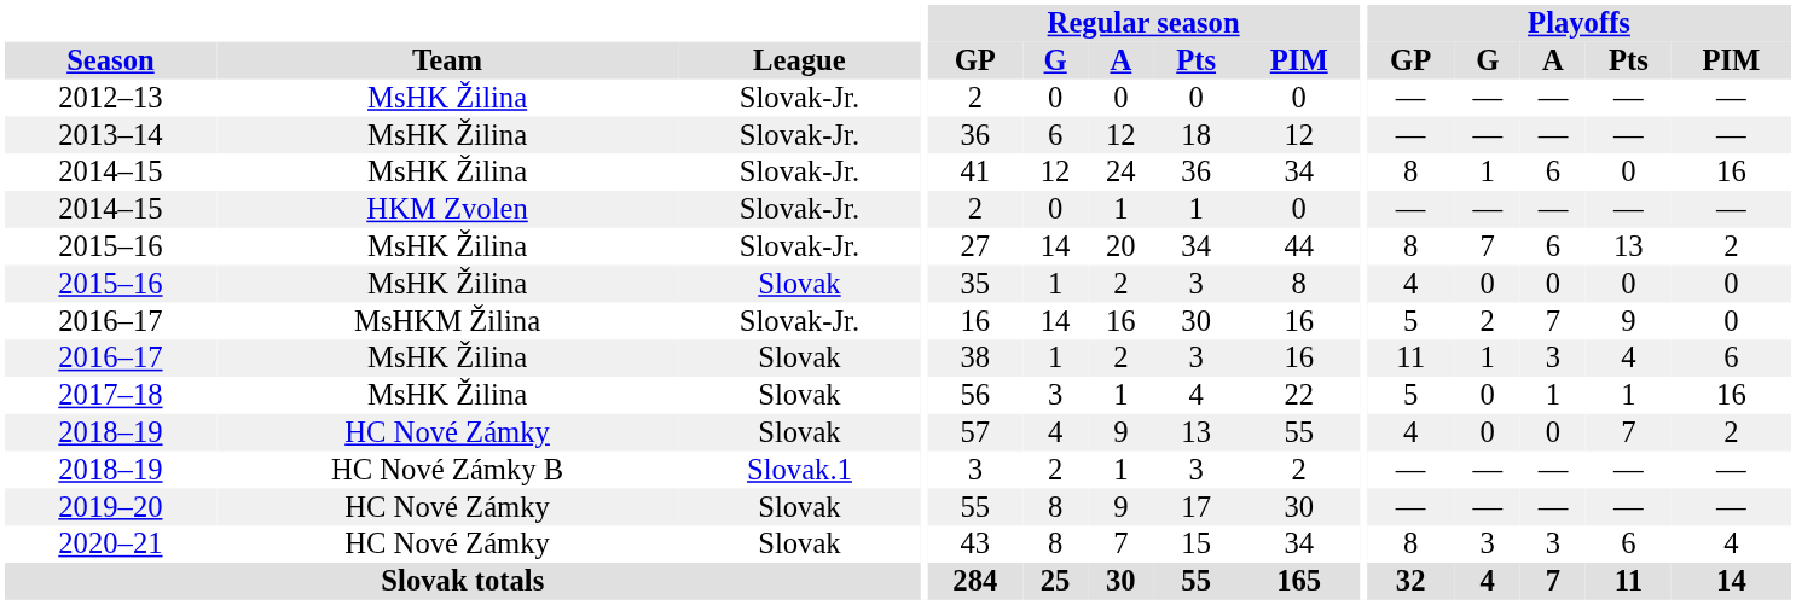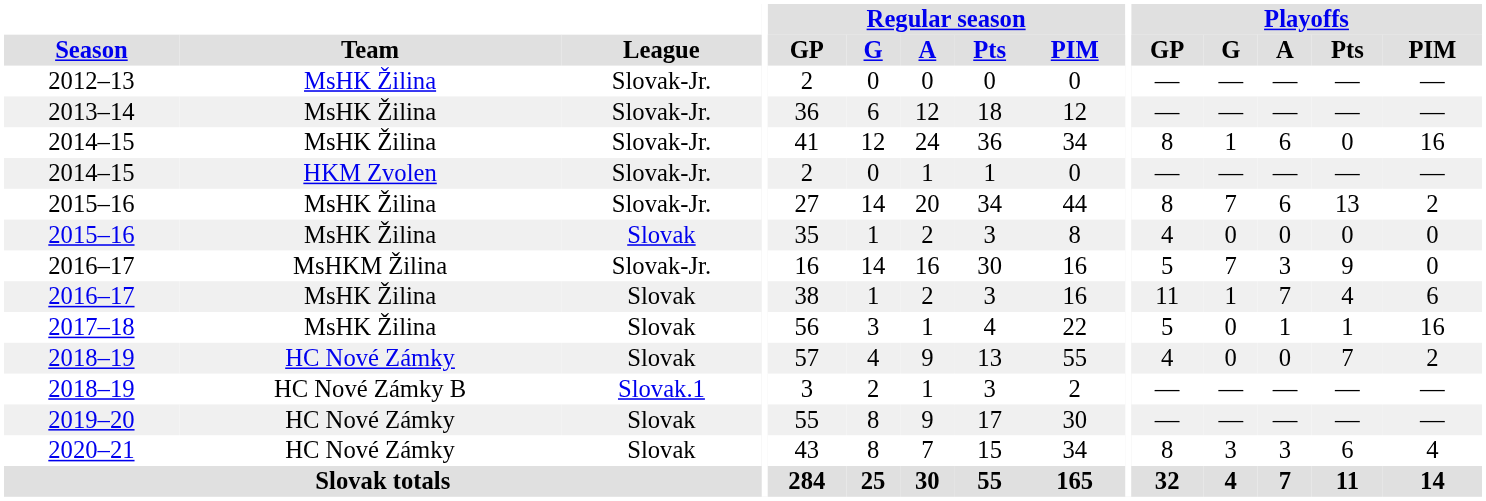2016–17 / MsHKM Žilina | Playoffs / G: 2 -> 7
2016–17 / MsHKM Žilina | Playoffs / A: 7 -> 3
2016–17 / MsHK Žilina | Playoffs / A: 3 -> 7
